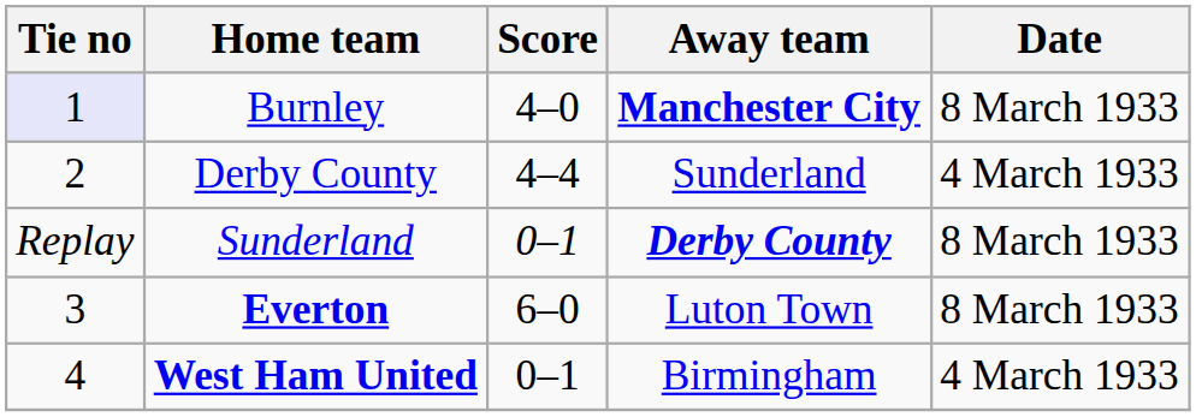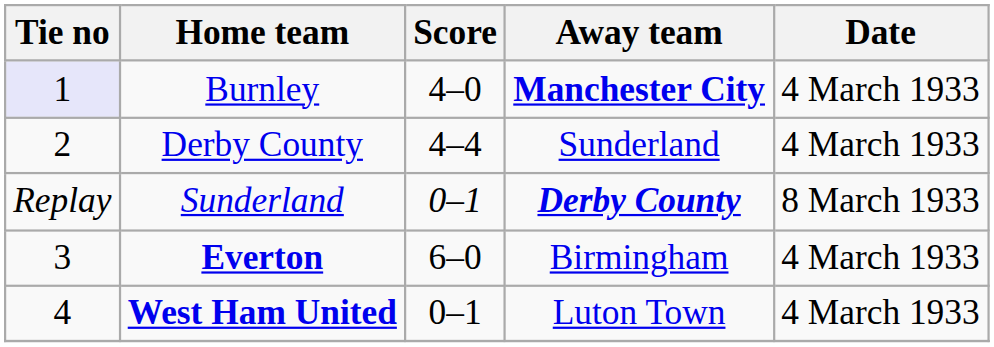Burnley | Date: 8 March 1933 -> 4 March 1933
Everton | Away team: Luton Town -> Birmingham
Everton | Date: 8 March 1933 -> 4 March 1933
West Ham United | Away team: Birmingham -> Luton Town
